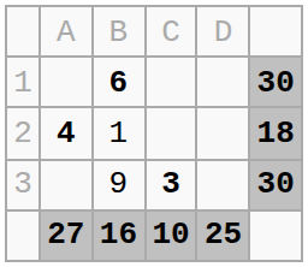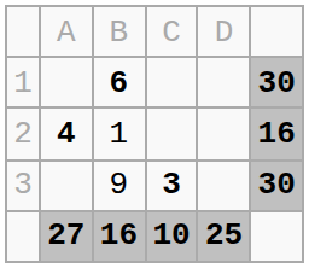2 | column 6: 18 -> 16
